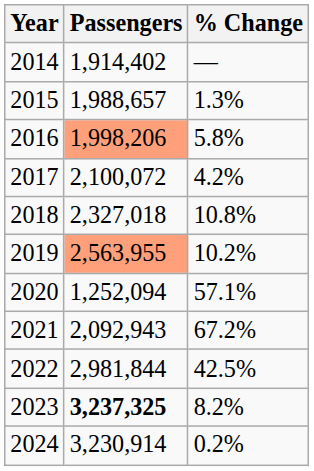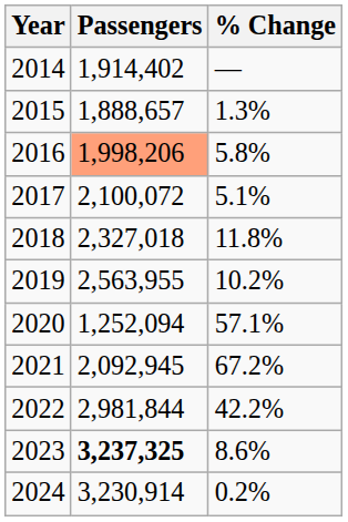2015 | Passengers: 1,988,657 -> 1,888,657
2017 | % Change: 4.2% -> 5.1%
2018 | % Change: 10.8% -> 11.8%
2019 | Passengers: lightsalmon background -> no background
2021 | Passengers: 2,092,943 -> 2,092,945
2022 | % Change: 42.5% -> 42.2%
2023 | % Change: 8.2% -> 8.6%
